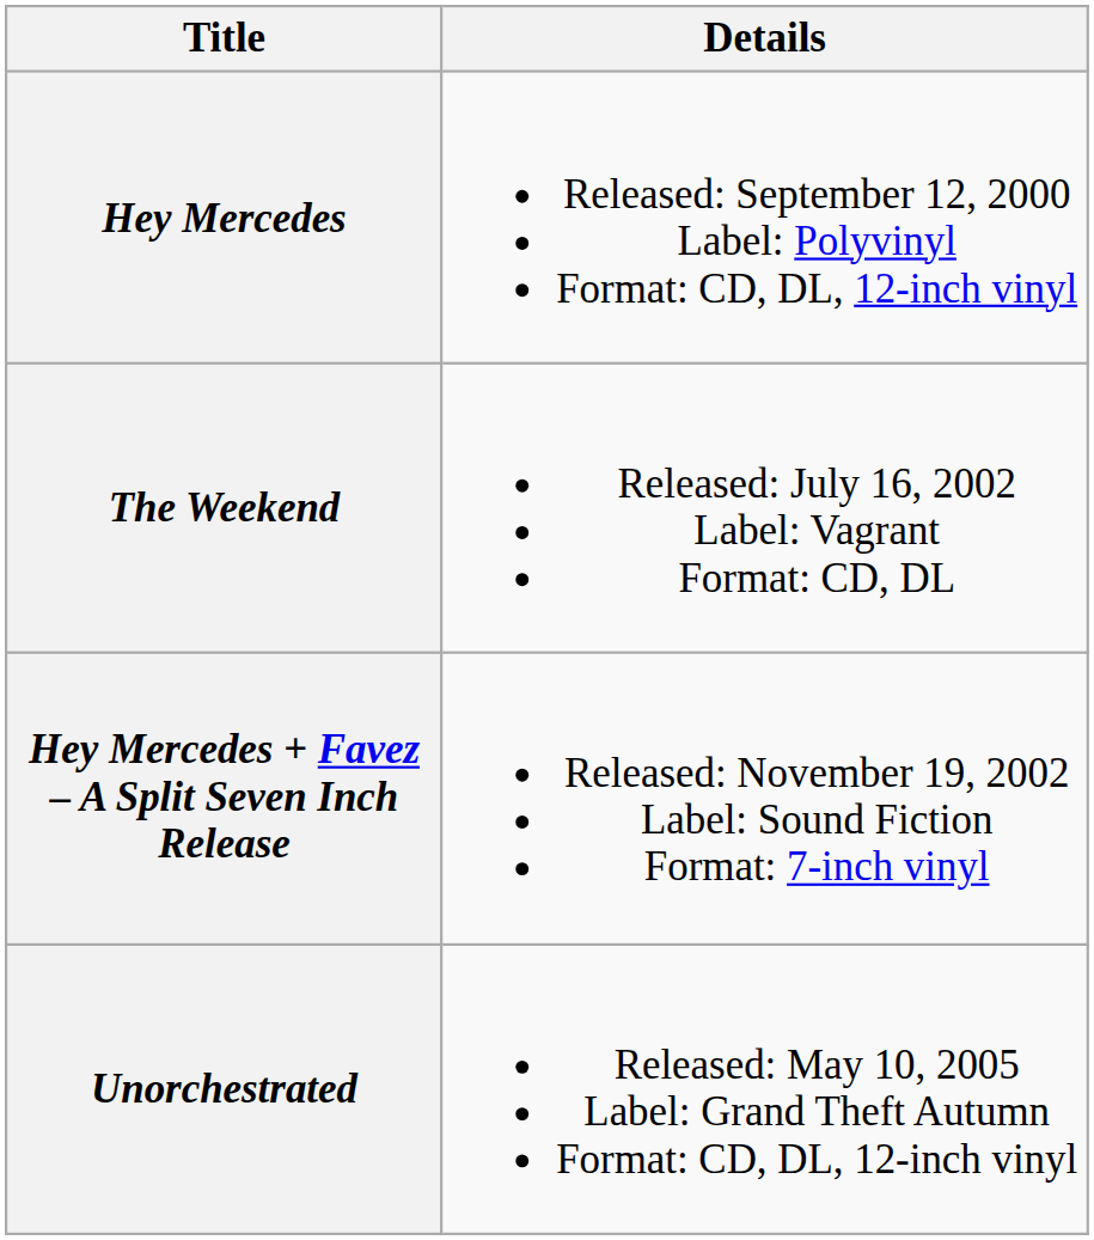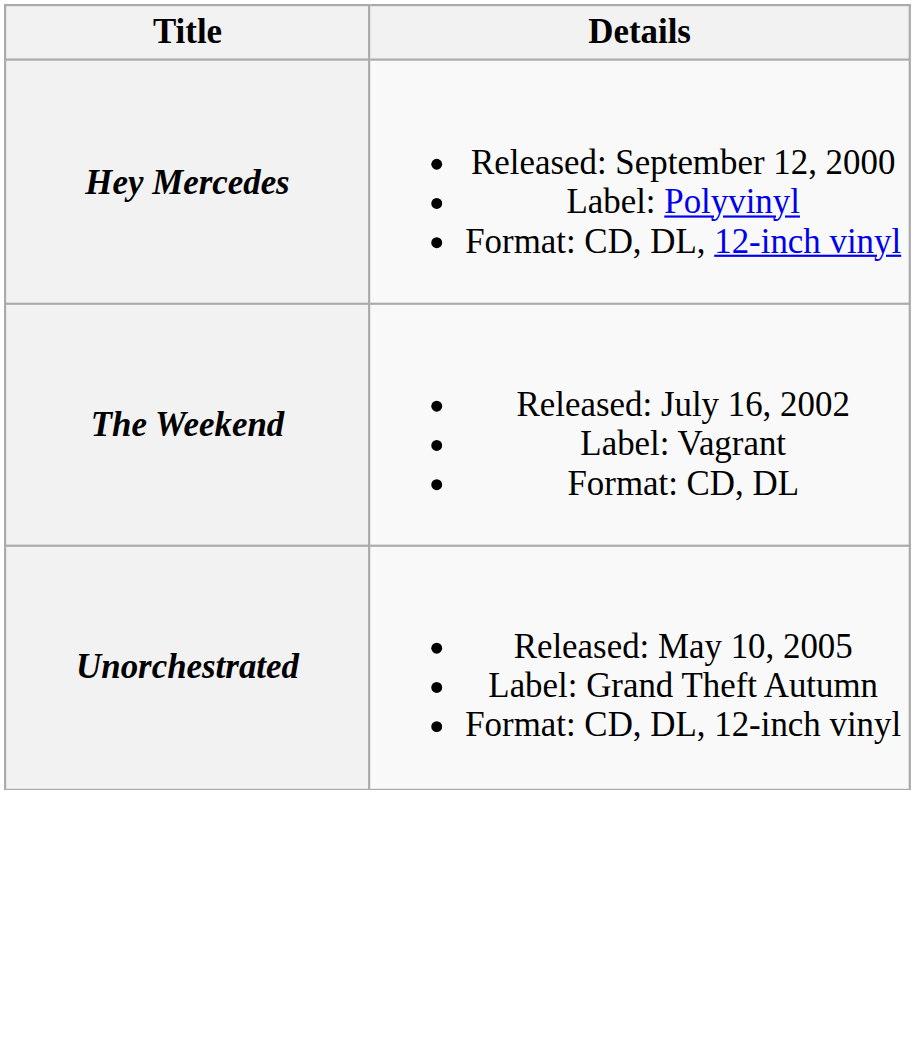- row: Hey Mercedes + Favez – A Split Seven Inch Release | Released: November 19, 2002 Label: Sound Fiction Format: 7-inch vinyl
